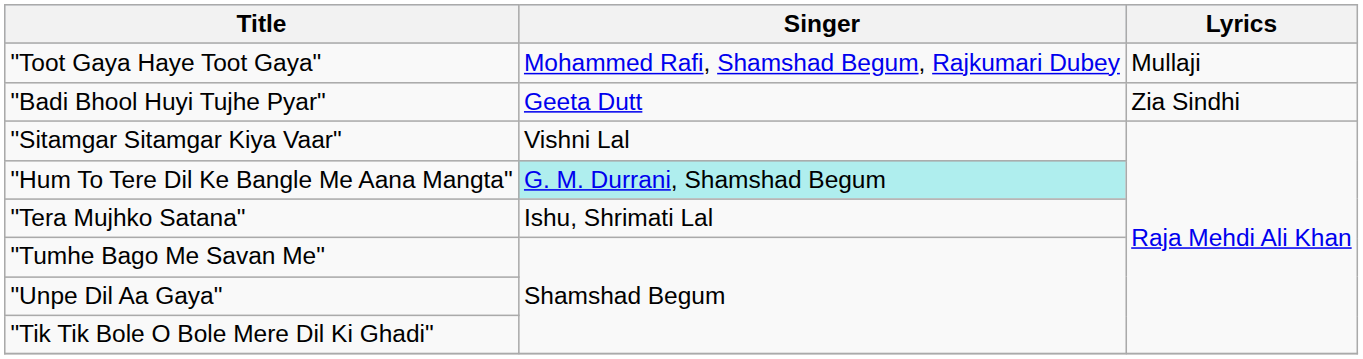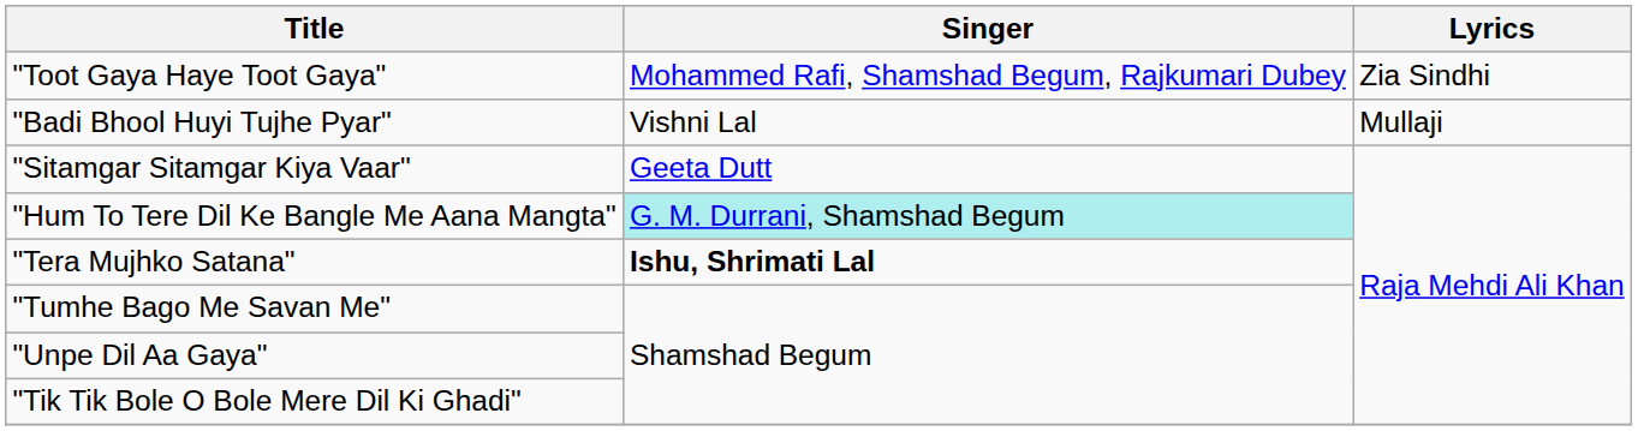"Toot Gaya Haye Toot Gaya" | Lyrics: Mullaji -> Zia Sindhi
"Badi Bhool Huyi Tujhe Pyar" | Singer: Geeta Dutt -> Vishni Lal
"Badi Bhool Huyi Tujhe Pyar" | Lyrics: Zia Sindhi -> Mullaji
"Sitamgar Sitamgar Kiya Vaar" | Singer: Vishni Lal -> Geeta Dutt
"Tera Mujhko Satana" | Singer: normal -> bold
